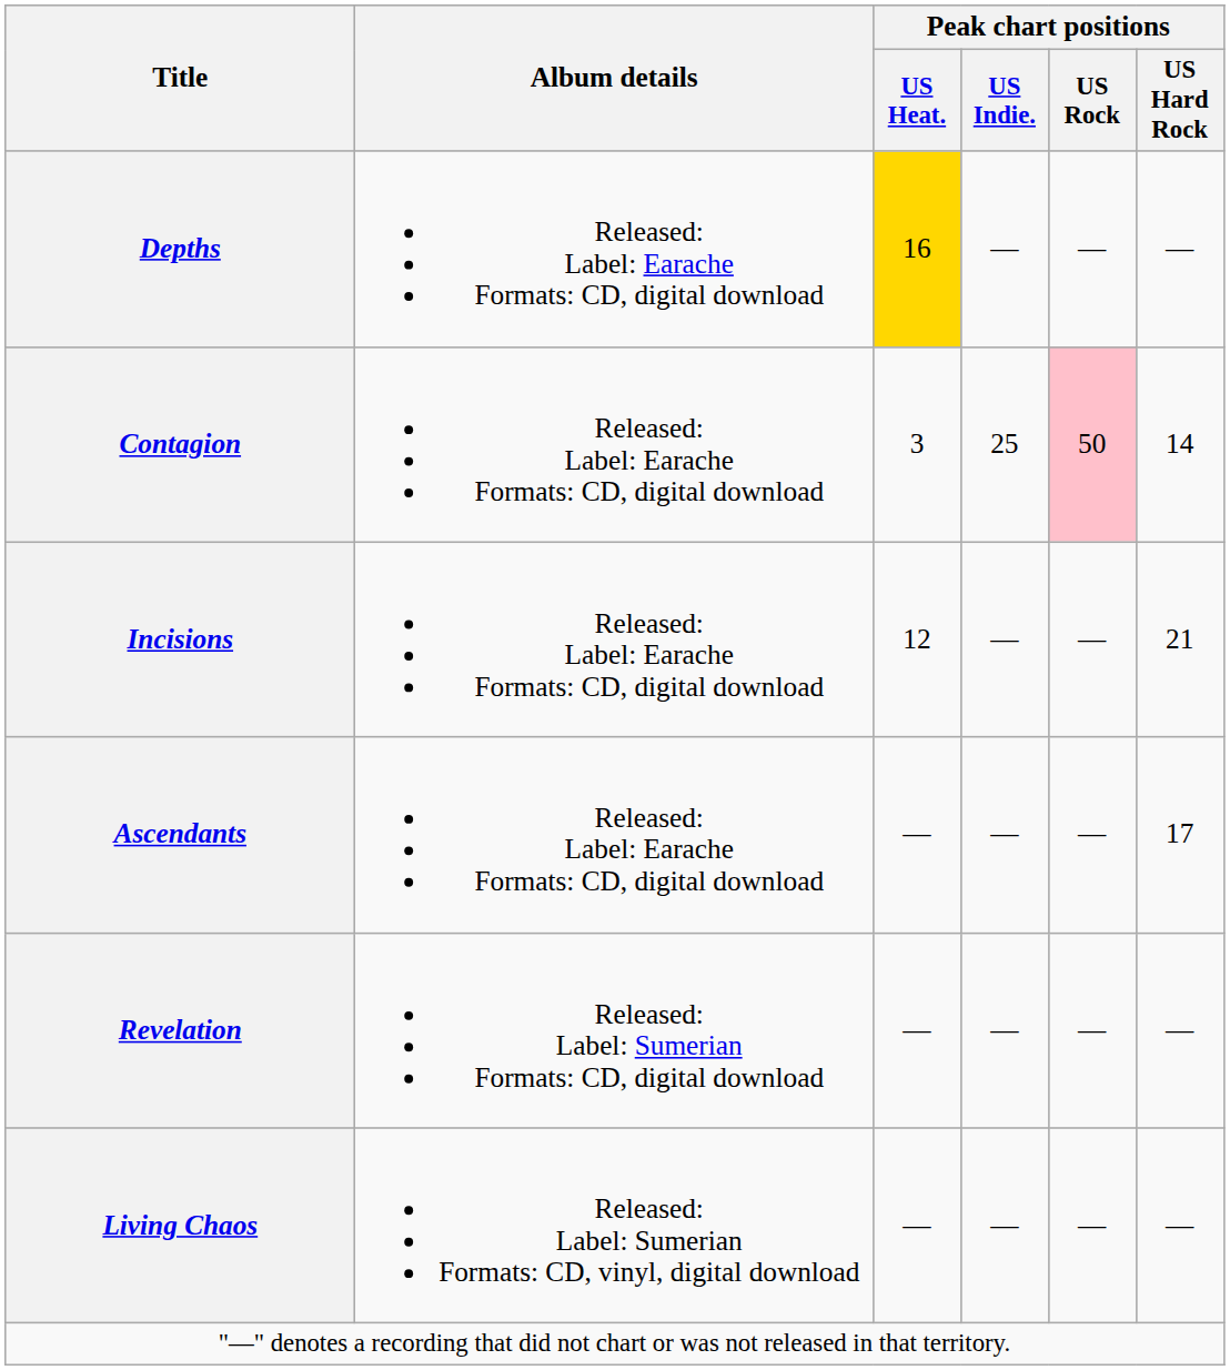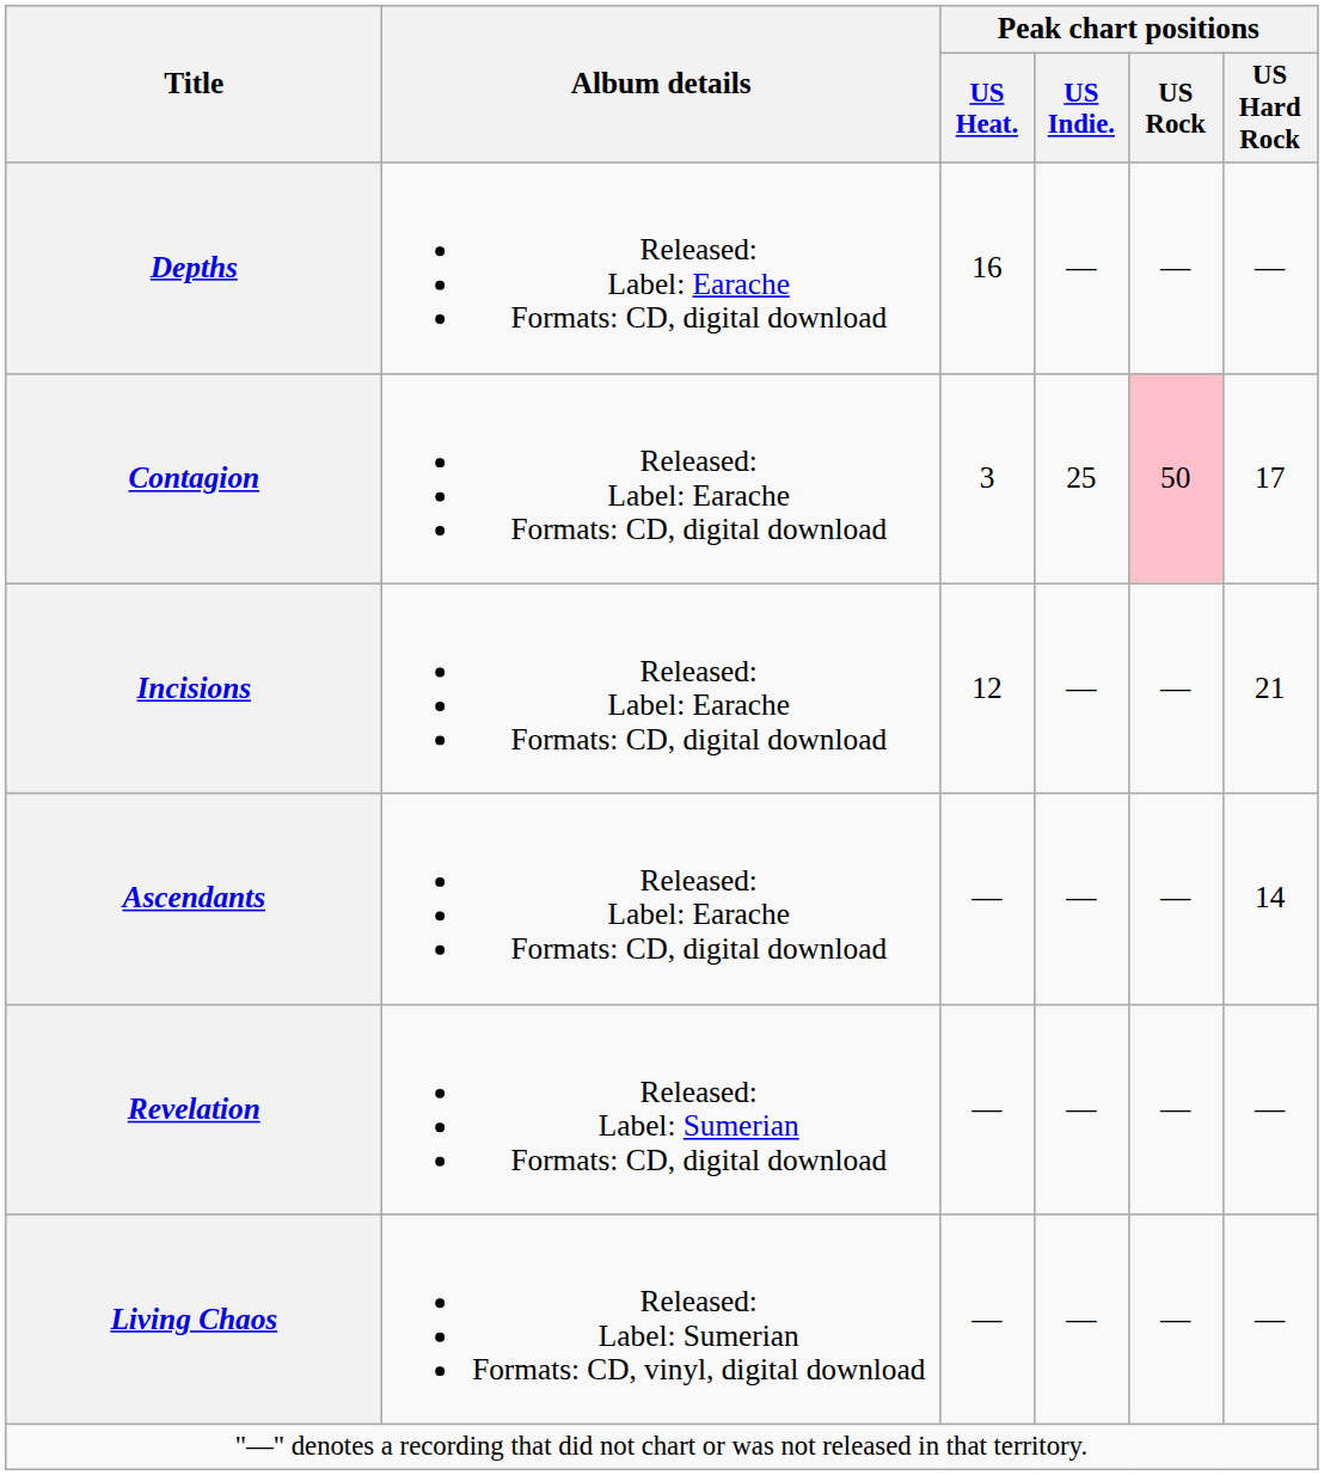Depths | Peak chart positions / US Heat.: gold background -> no background
Contagion | Peak chart positions / US Hard Rock: 14 -> 17
Ascendants | Peak chart positions / US Hard Rock: 17 -> 14
